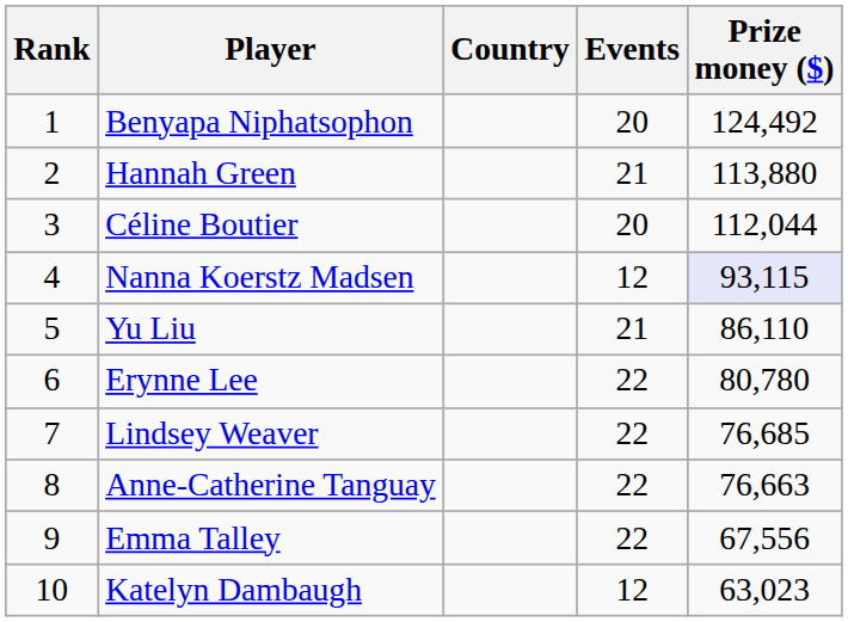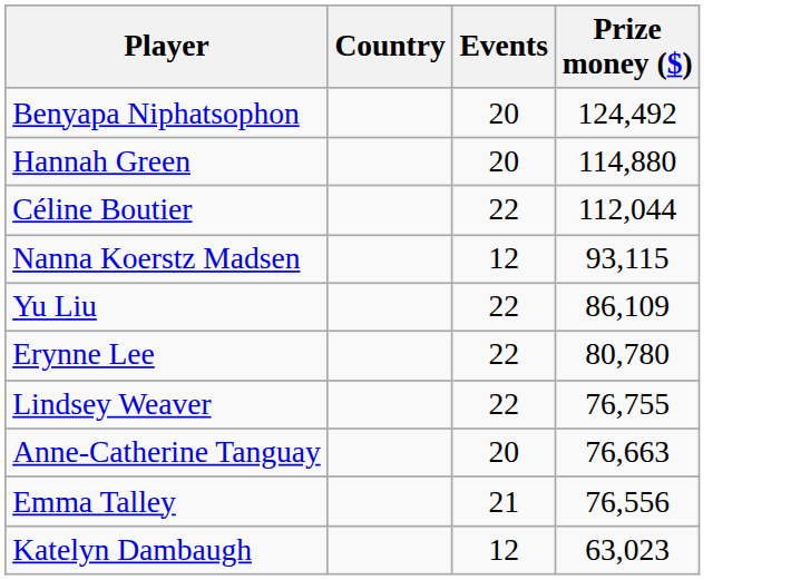- column: Rank | 1 | 2 | 3 | 4 | 5 | 6 | 7 | 8 | 9 | 10
Hannah Green | Events: 21 -> 20
Hannah Green | Prize money ($): 113,880 -> 114,880
Céline Boutier | Events: 20 -> 22
Nanna Koerstz Madsen | Prize money ($): lavender background -> no background
Yu Liu | Events: 21 -> 22
Yu Liu | Prize money ($): 86,110 -> 86,109
Lindsey Weaver | Prize money ($): 76,685 -> 76,755
Anne-Catherine Tanguay | Events: 22 -> 20
Emma Talley | Events: 22 -> 21
Emma Talley | Prize money ($): 67,556 -> 76,556
